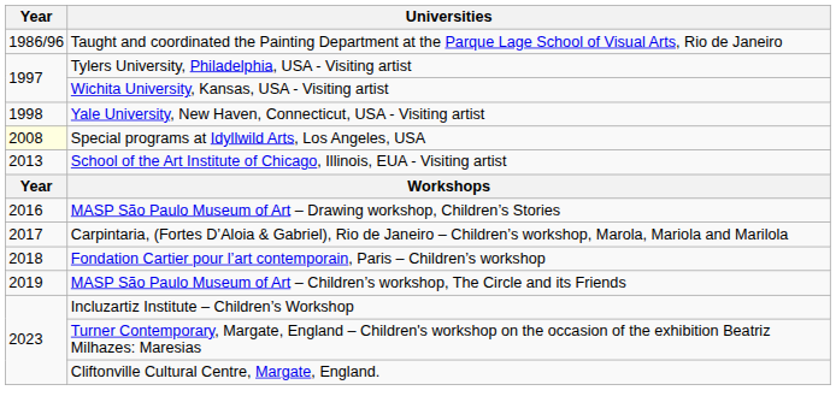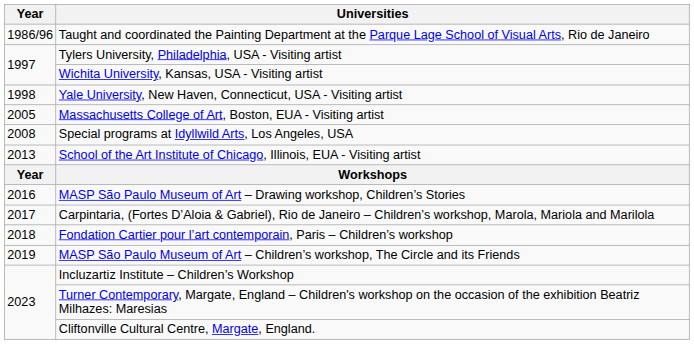+ row: 2005 | Massachusetts College of Art, Boston, EUA - Visiting artist
Special programs at Idyllwild Arts, Los Angeles, USA | Year: lightyellow background -> no background
